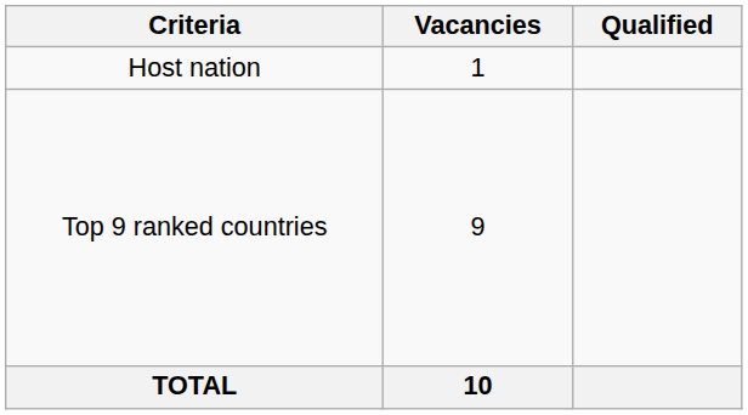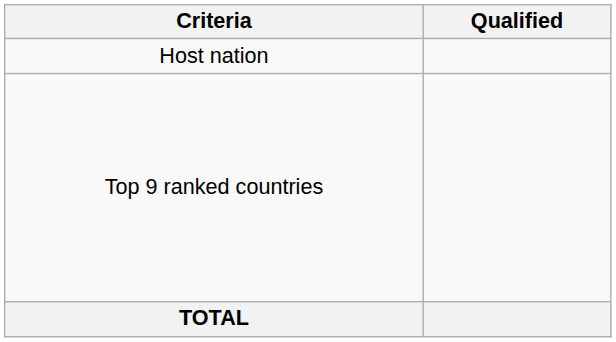- column: Vacancies | 1 | 9 | 10
